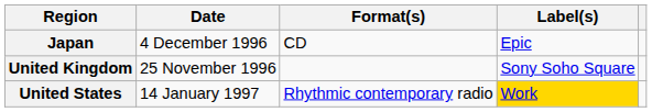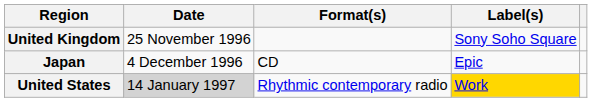rows swapped: United Kingdom <-> Japan
United States | Date: no background -> lightgrey background
